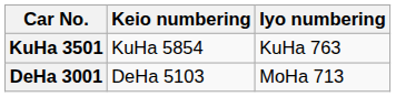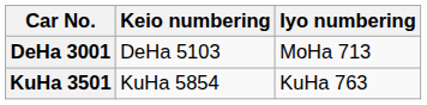rows swapped: DeHa 3001 <-> KuHa 3501
